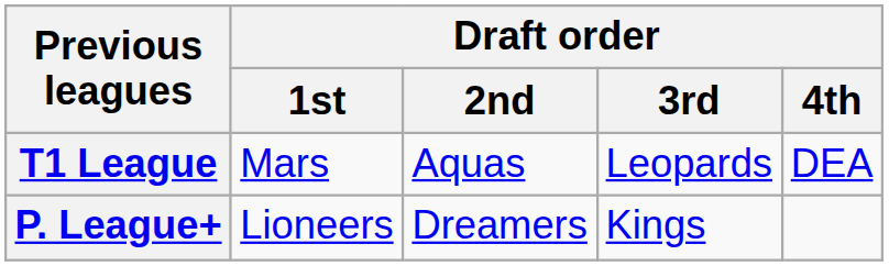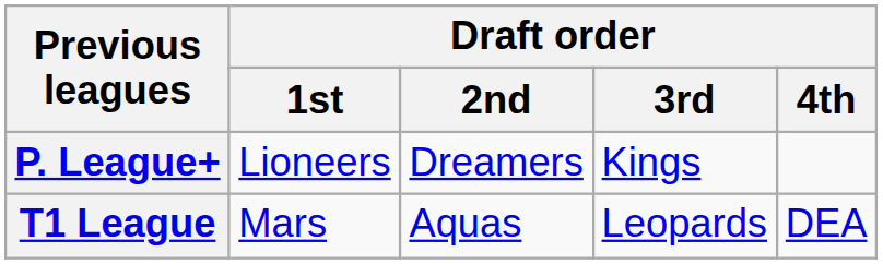rows swapped: P. League+ <-> T1 League
